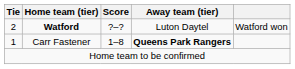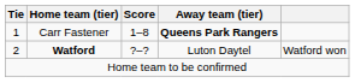rows swapped: Carr Fastener <-> Watford
